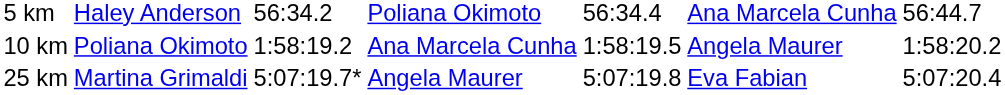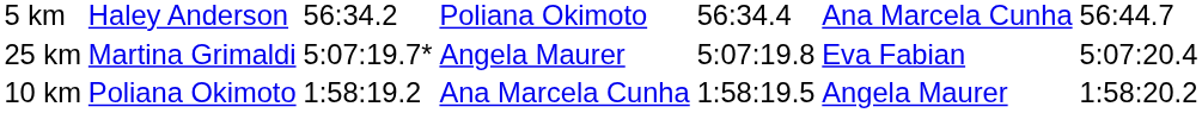rows swapped: 10 km <-> 25 km
